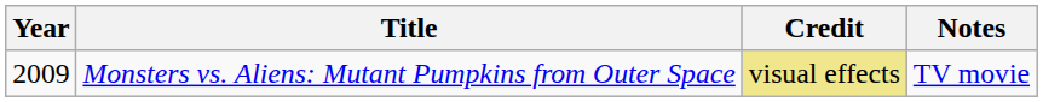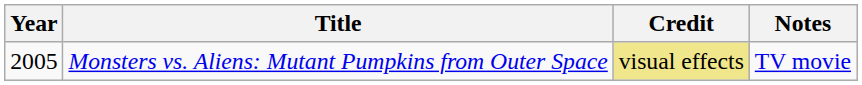Monsters vs. Aliens: Mutant Pumpkins from Outer Space | Year: 2009 -> 2005
